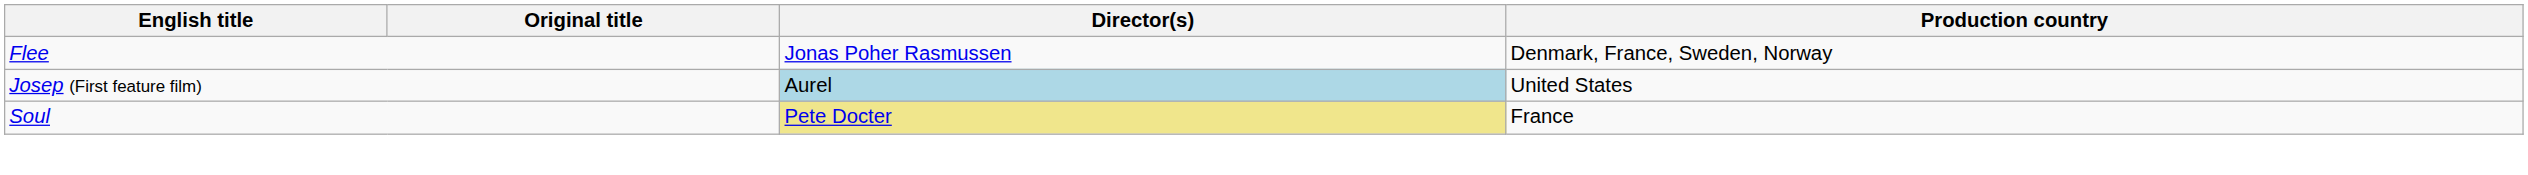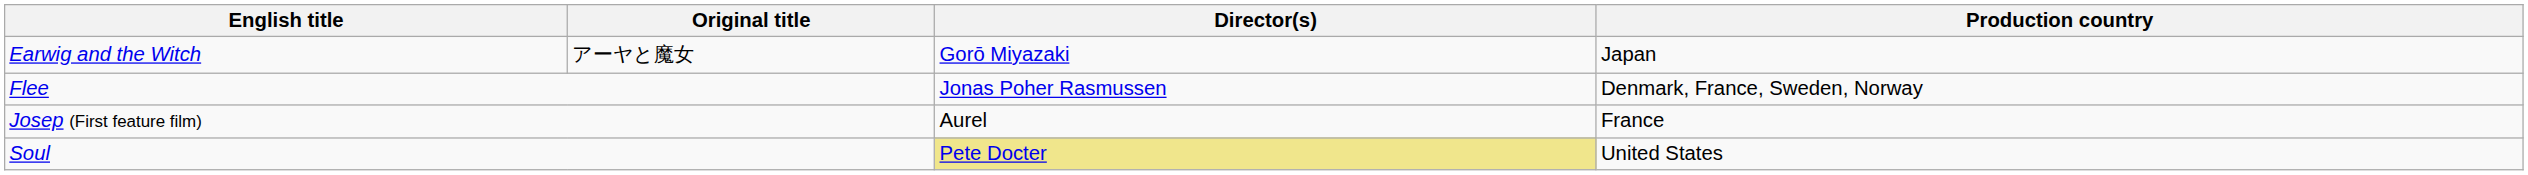+ row: Earwig and the Witch | アーヤと魔女 | Gorō Miyazaki | Japan
Josep (First feature film) | Director(s): lightblue background -> no background
Josep (First feature film) | Production country: United States -> France
Soul | Production country: France -> United States
